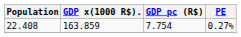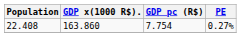22.408 | GDP x(1000 R$).: 163.859 -> 163.860
